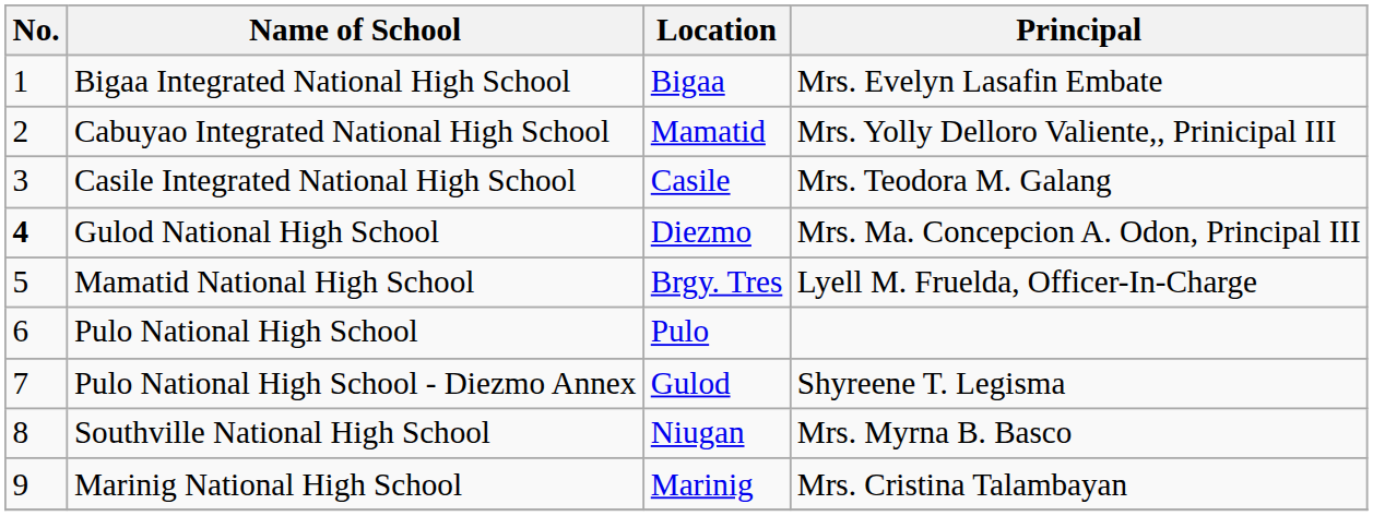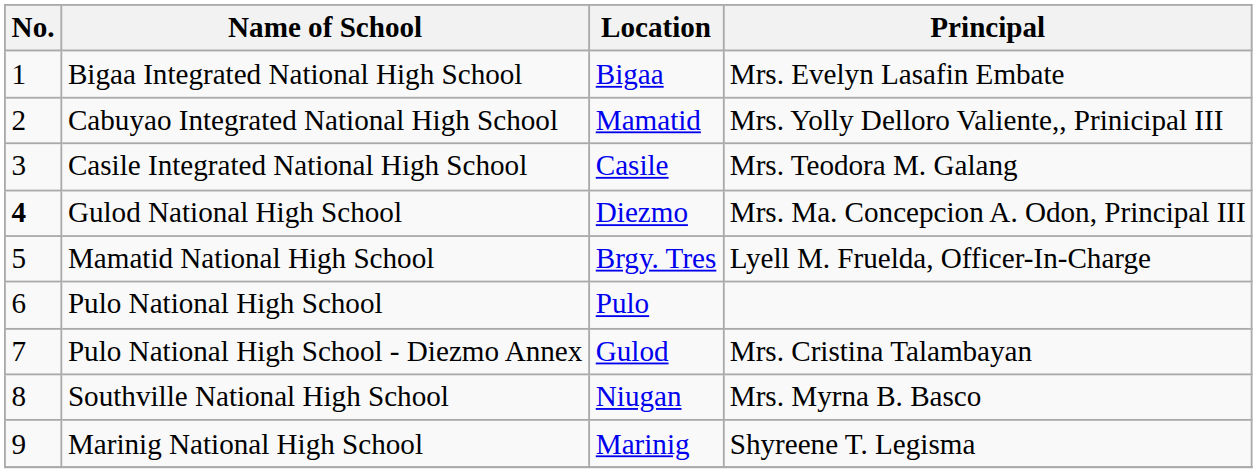Pulo National High School - Diezmo Annex | Principal: Shyreene T. Legisma -> Mrs. Cristina Talambayan
Marinig National High School | Principal: Mrs. Cristina Talambayan -> Shyreene T. Legisma
